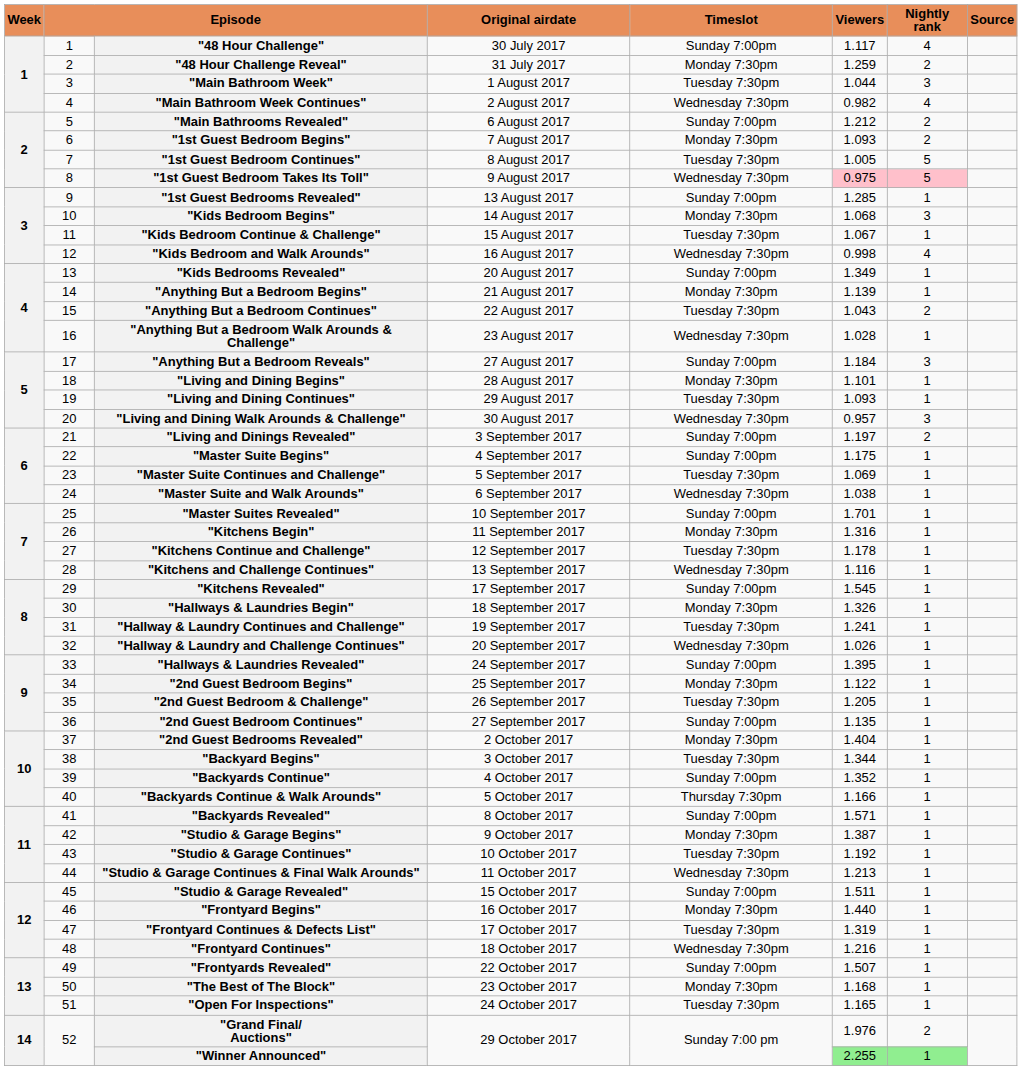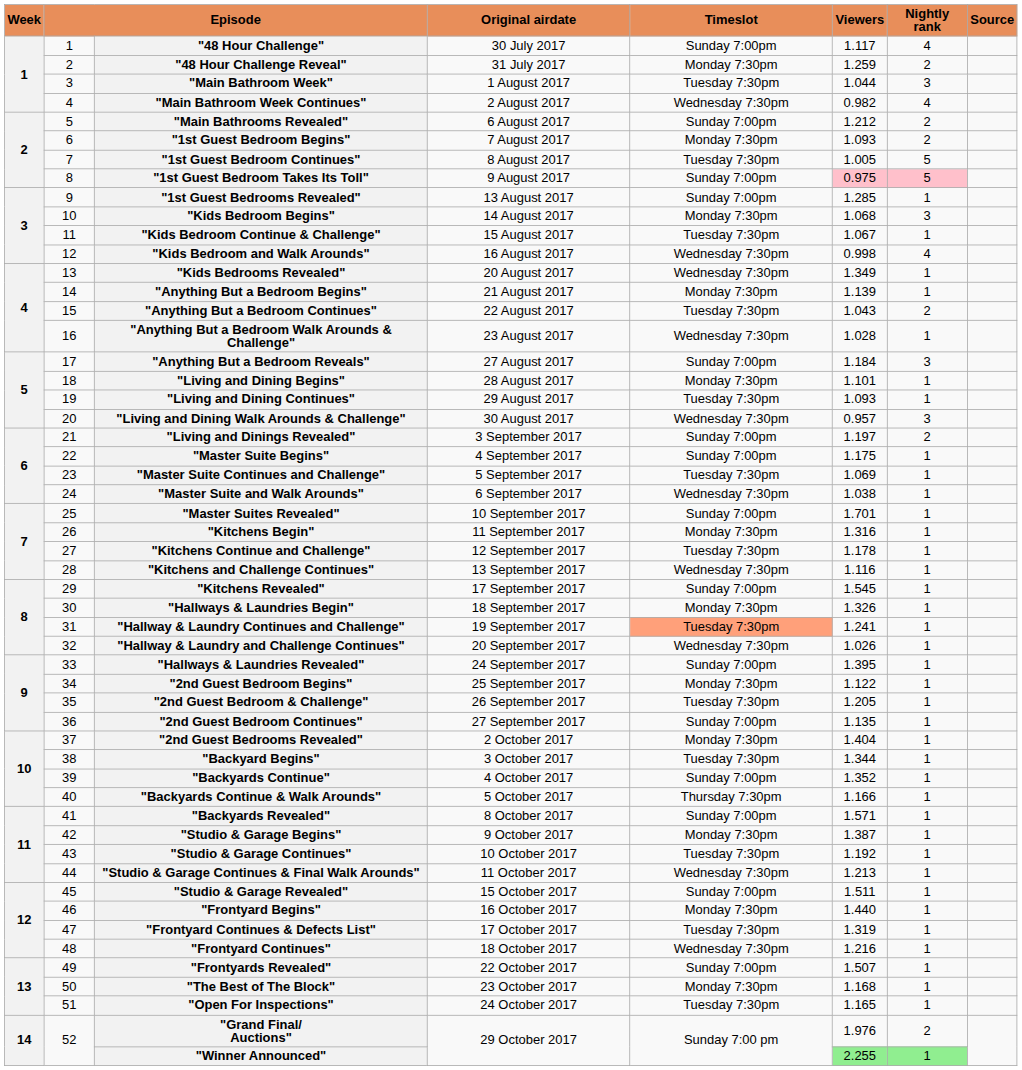"1st Guest Bedroom Takes Its Toll" | Timeslot: Wednesday 7:30pm -> Sunday 7:00pm
"Kids Bedrooms Revealed" | Timeslot: Sunday 7:00pm -> Wednesday 7:30pm
"Hallway & Laundry Continues and Challenge" | Timeslot: no background -> lightsalmon background
